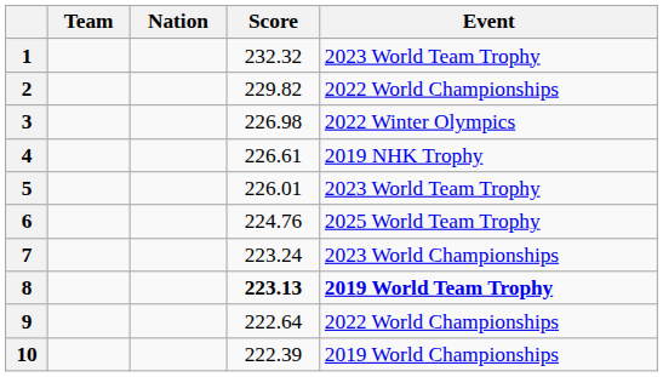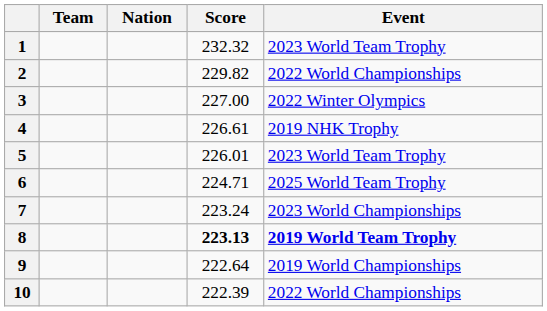3 | Score: 226.98 -> 227.00
6 | Score: 224.76 -> 224.71
9 | Event: 2022 World Championships -> 2019 World Championships
10 | Event: 2019 World Championships -> 2022 World Championships
